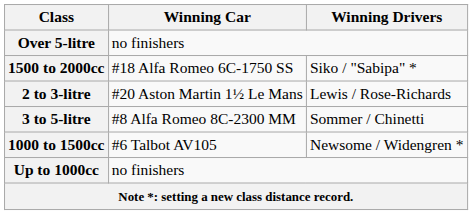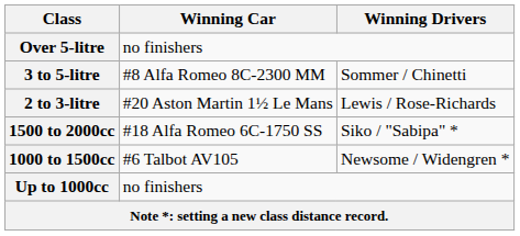rows swapped: 3 to 5-litre <-> 1500 to 2000cc
